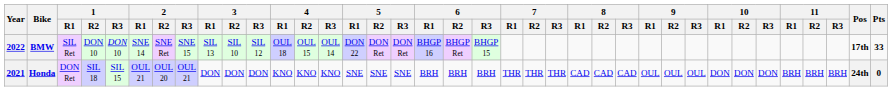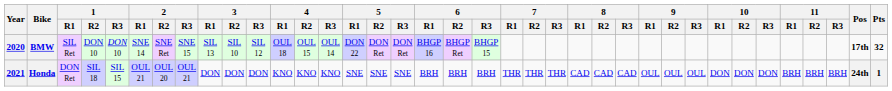BMW | Year: 2022 -> 2020
BMW | Pts: 33 -> 32
Honda | Pts: 0 -> 1
